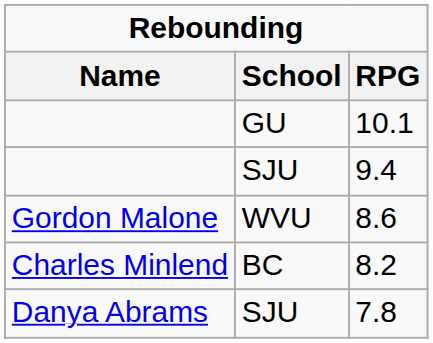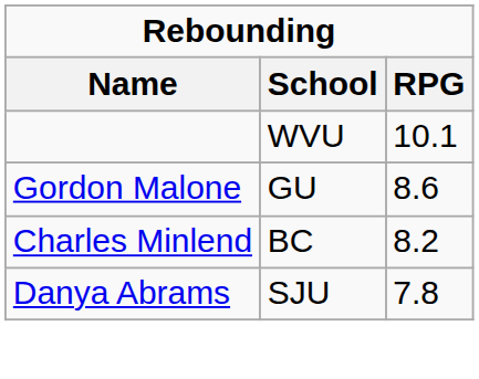10.1 | School: GU -> WVU
- row: SJU | 9.4
8.6 | School: WVU -> GU
